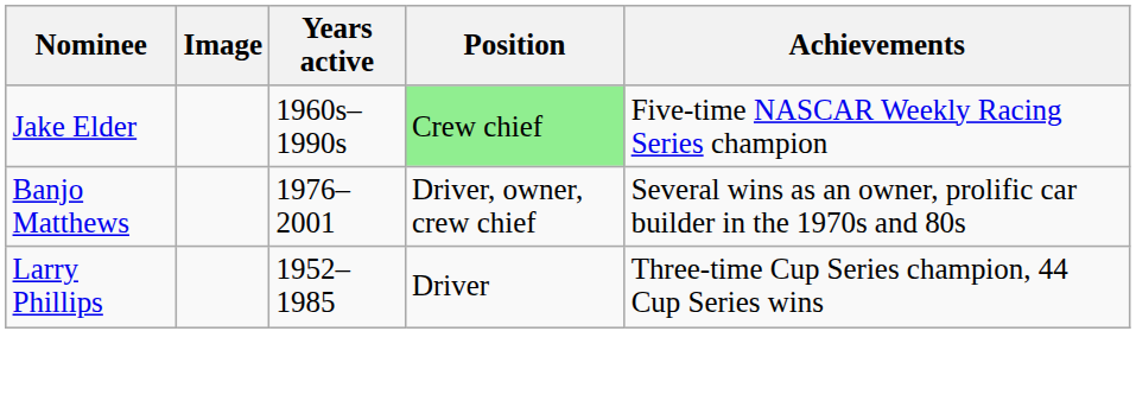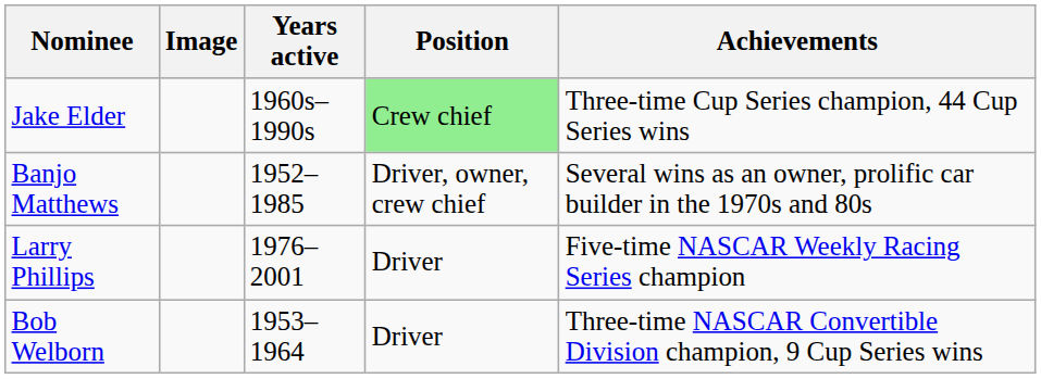Jake Elder | Achievements: Five-time NASCAR Weekly Racing Series champion -> Three-time Cup Series champion, 44 Cup Series wins
Banjo Matthews | Years active: 1976–2001 -> 1952–1985
Larry Phillips | Years active: 1952–1985 -> 1976–2001
Larry Phillips | Achievements: Three-time Cup Series champion, 44 Cup Series wins -> Five-time NASCAR Weekly Racing Series champion
+ row: Bob Welborn | 1953–1964 | Driver | Three-time NASCAR Convertible Division champion, 9 Cup Series wins
